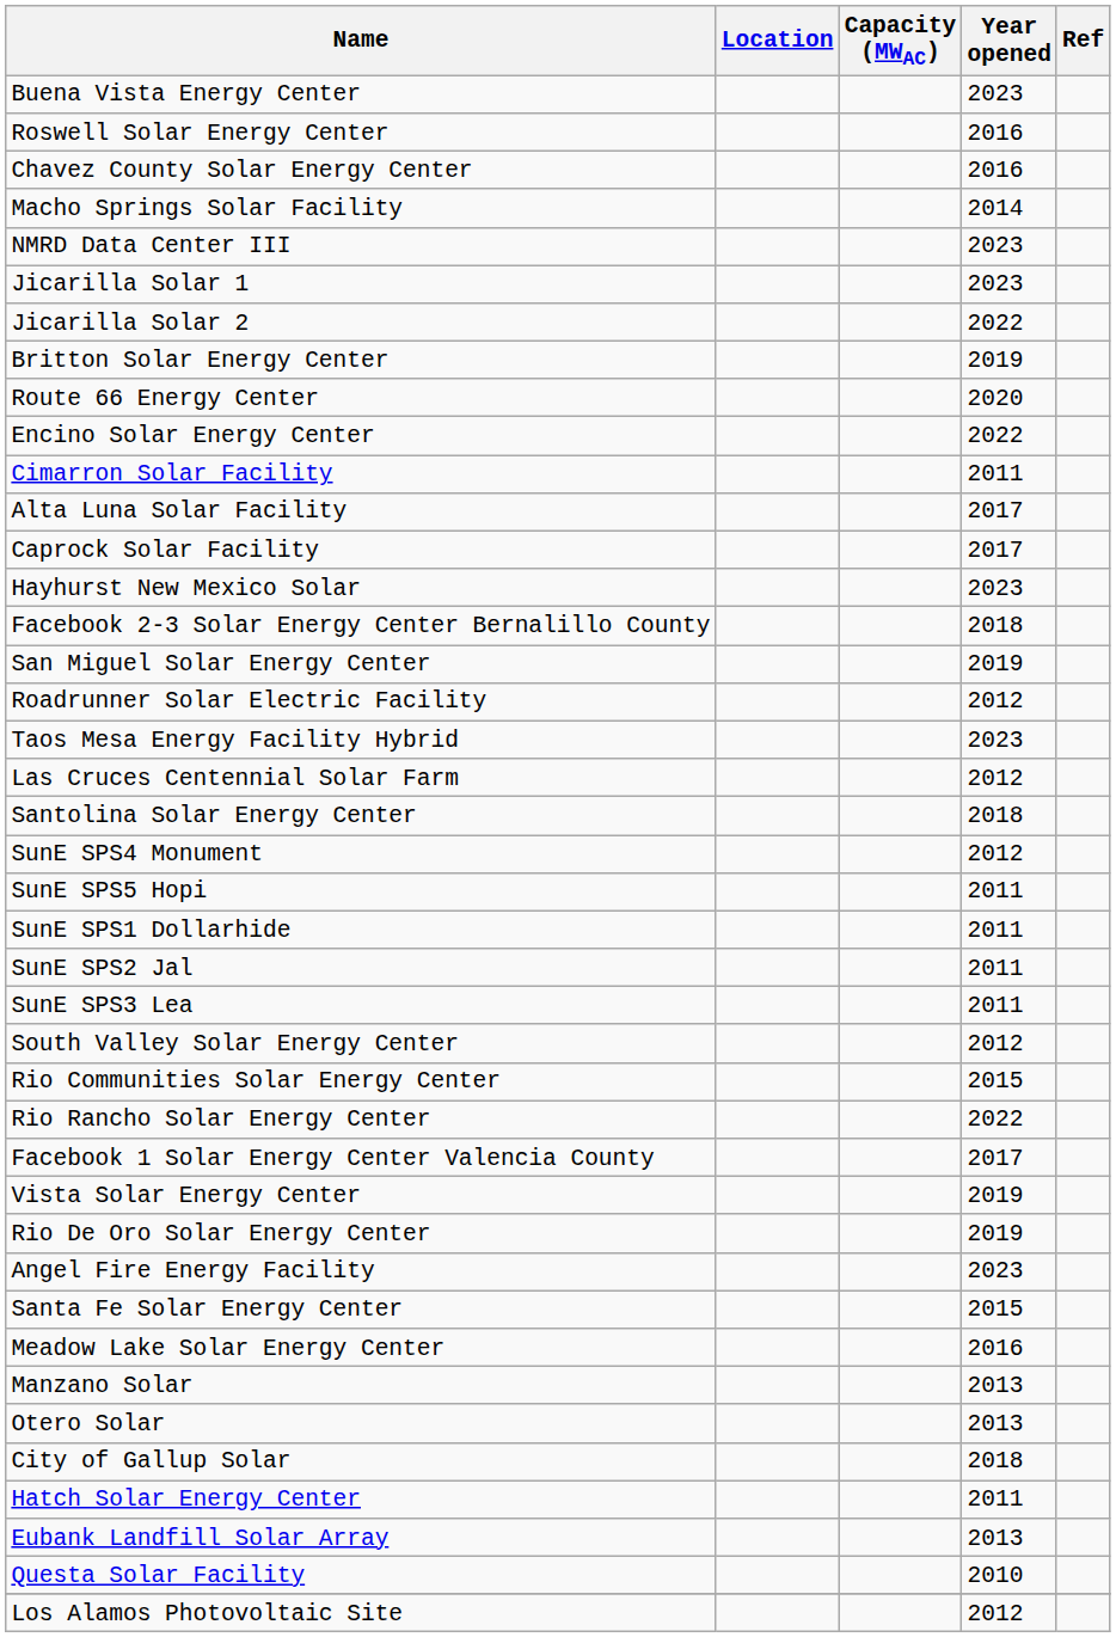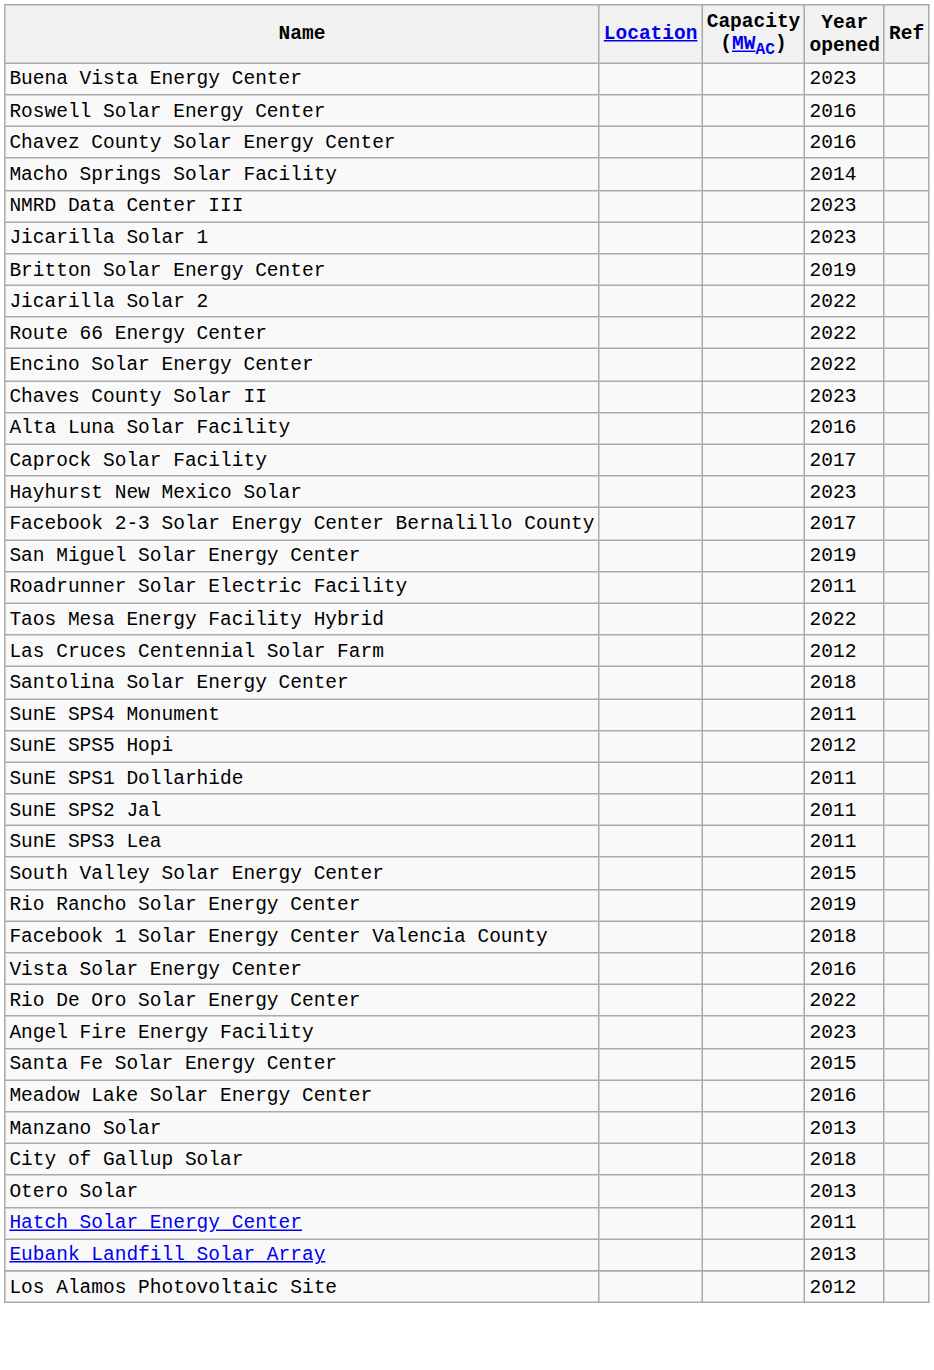rows swapped: Jicarilla Solar 2 <-> Britton Solar Energy Center
Route 66 Energy Center | Year opened: 2020 -> 2022
+ row: Chaves County Solar II | 2023
- row: Cimarron Solar Facility | 2011
Alta Luna Solar Facility | Year opened: 2017 -> 2016
Facebook 2-3 Solar Energy Center Bernalillo County | Year opened: 2018 -> 2017
Roadrunner Solar Electric Facility | Year opened: 2012 -> 2011
Taos Mesa Energy Facility Hybrid | Year opened: 2023 -> 2022
SunE SPS4 Monument | Year opened: 2012 -> 2011
SunE SPS5 Hopi | Year opened: 2011 -> 2012
South Valley Solar Energy Center | Year opened: 2012 -> 2015
- row: Rio Communities Solar Energy Center | 2015
Rio Rancho Solar Energy Center | Year opened: 2022 -> 2019
Facebook 1 Solar Energy Center Valencia County | Year opened: 2017 -> 2018
Vista Solar Energy Center | Year opened: 2019 -> 2016
Rio De Oro Solar Energy Center | Year opened: 2019 -> 2022
rows swapped: Otero Solar <-> City of Gallup Solar
- row: Questa Solar Facility | 2010
